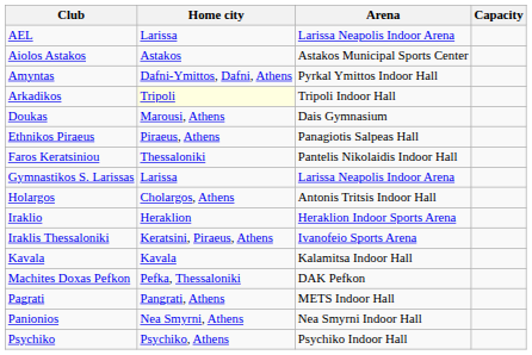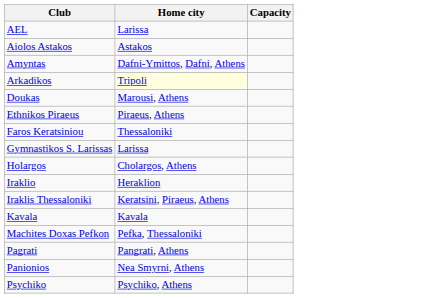- column: Arena | Larissa Neapolis Indoor Arena | Astakos Municipal Sports Center | Pyrkal Ymittos Indoor Hall | Tripoli Indoor Hall | Dais Gymnasium | Panagiotis Salpeas Hall | Pantelis Nikolaidis Indoor Hall | Larissa Neapolis Indoor Arena | Antonis Tritsis Indoor Hall | Heraklion Indoor Sports Arena | Ivanofeio Sports Arena | Kalamitsa Indoor Hall | DAK Pefkon | METS Indoor Hall | Nea Smyrni Indoor Hall | Psychiko Indoor Hall
